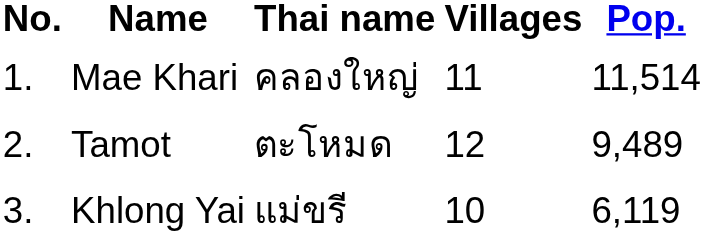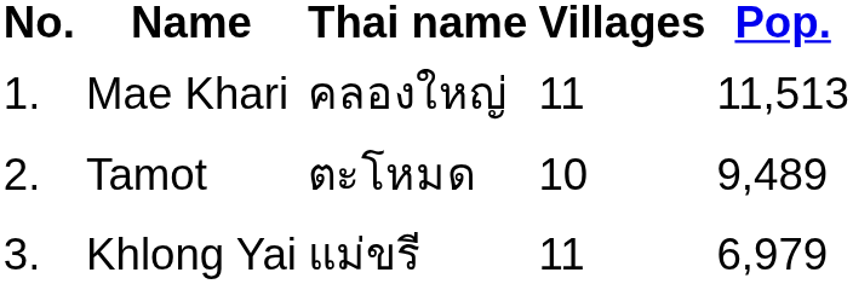Mae Khari | Pop.: 11,514 -> 11,513
Tamot | Villages: 12 -> 10
Khlong Yai | Villages: 10 -> 11
Khlong Yai | Pop.: 6,119 -> 6,979
